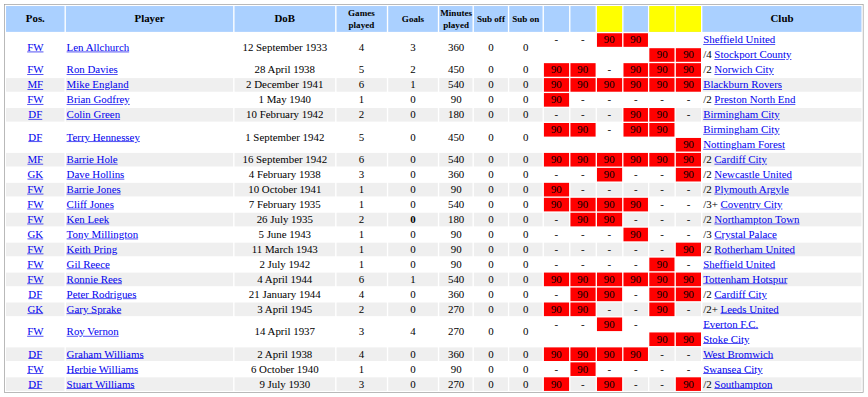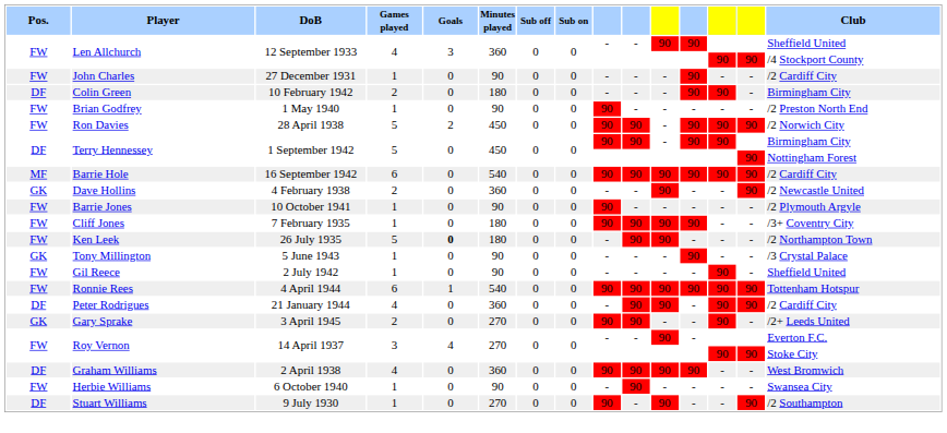+ row: FW | John Charles | 27 December 1931 | 1 | 0 | 90 | 0 | 0 | - | - | - | 90 | - | - | /2 Cardiff City
rows swapped: Ron Davies <-> Colin Green
- row: MF | Mike England | 2 December 1941 | 6 | 1 | 540 | 0 | 0 | 90 | 90 | 90 | 90 | 90 | 90 | Blackburn Rovers
Dave Hollins | Games played: 3 -> 2
Cliff Jones | Minutes played: 540 -> 180
Ken Leek | Games played: 2 -> 5
- row: FW | Keith Pring | 11 March 1943 | 1 | 0 | 90 | 0 | 0 | - | - | - | - | - | 90 | /2 Rotherham United
Stuart Williams | Games played: 3 -> 1
